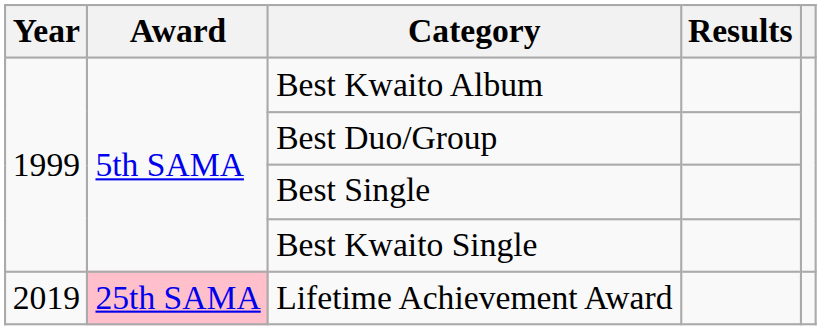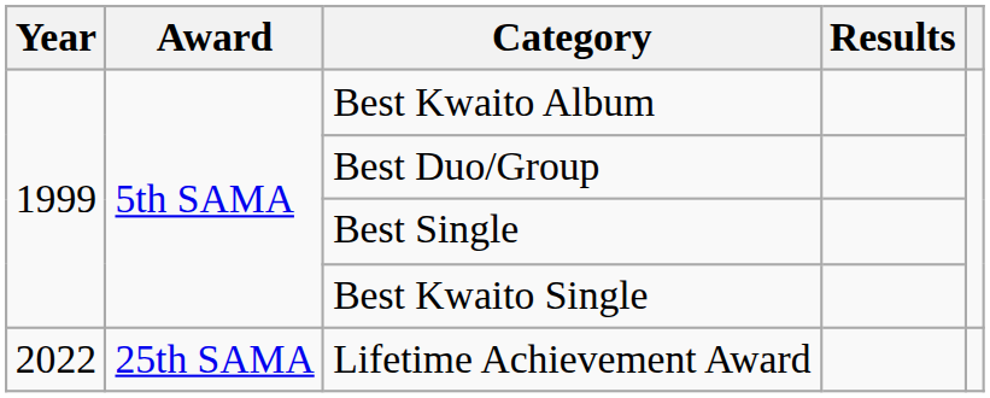Lifetime Achievement Award | Year: 2019 -> 2022
Lifetime Achievement Award | Award: pink background -> no background
